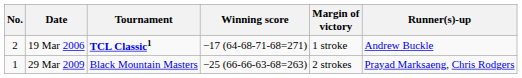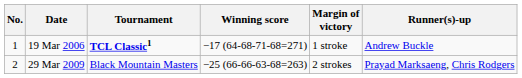19 Mar 2006 | No.: 2 -> 1
29 Mar 2009 | No.: 1 -> 2
